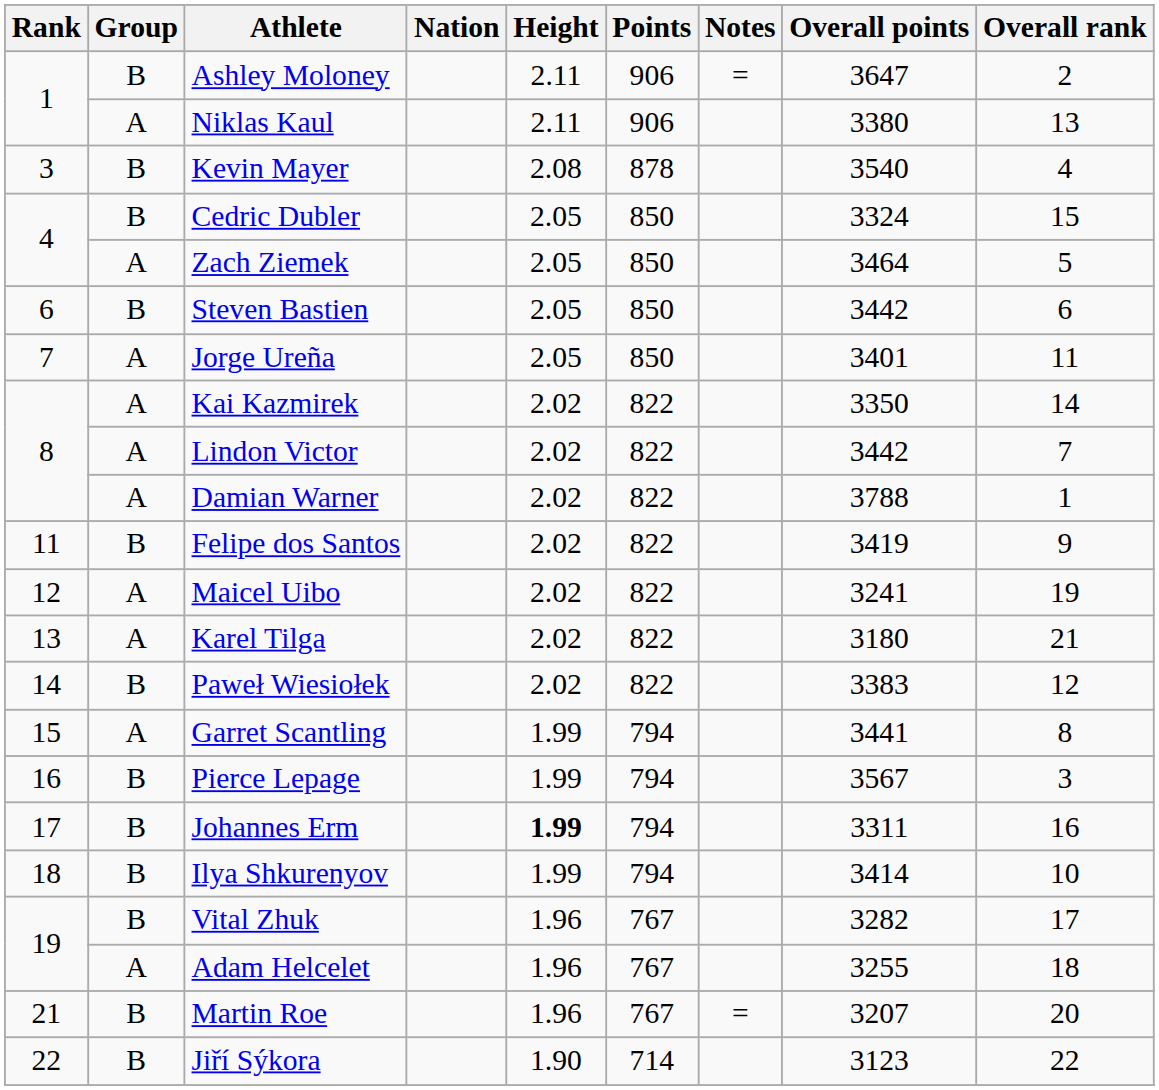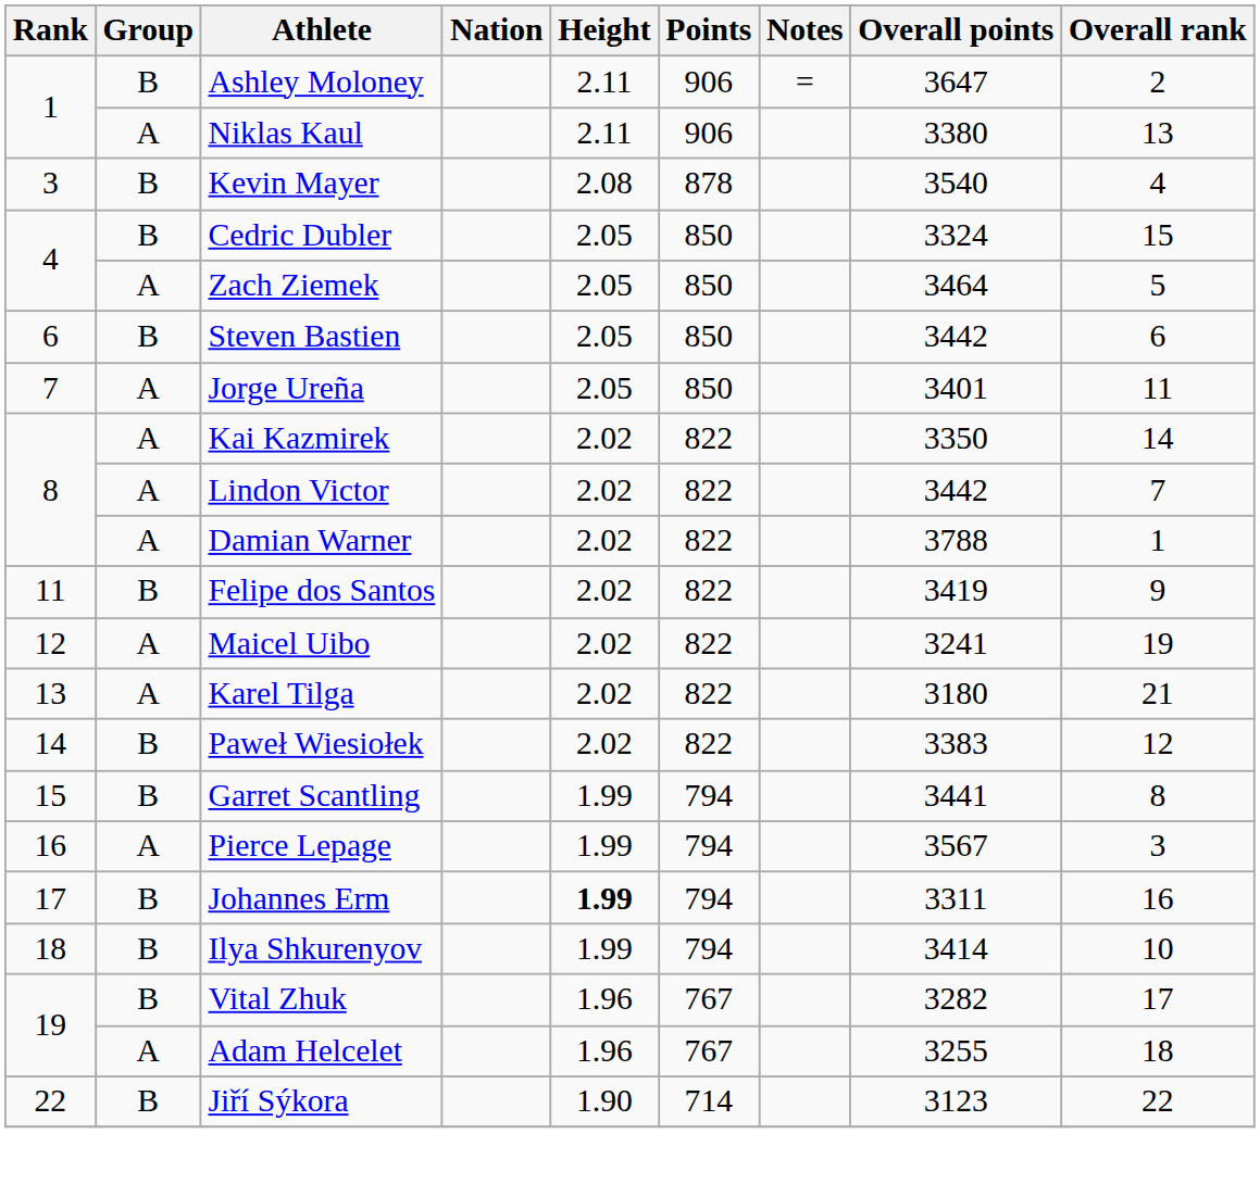Garret Scantling | Group: A -> B
Pierce Lepage | Group: B -> A
- row: 21 | B | Martin Roe | 1.96 | 767 | = | 3207 | 20
